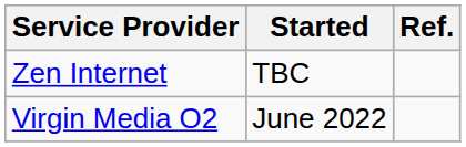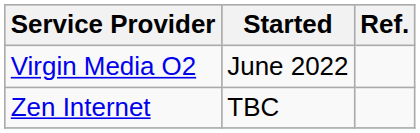rows swapped: Virgin Media O2 <-> Zen Internet
